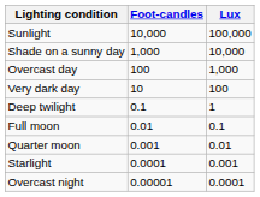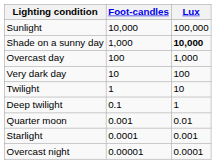Shade on a sunny day | Lux: normal -> bold
+ row: Twilight | 1 | 10
- row: Full moon | 0.01 | 0.1
